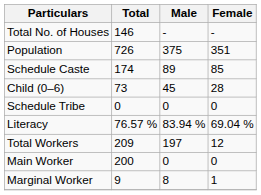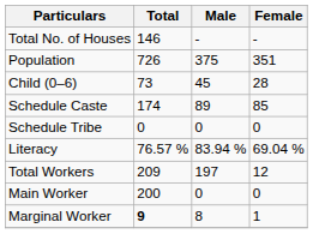rows swapped: Child (0–6) <-> Schedule Caste
Marginal Worker | Total: normal -> bold
